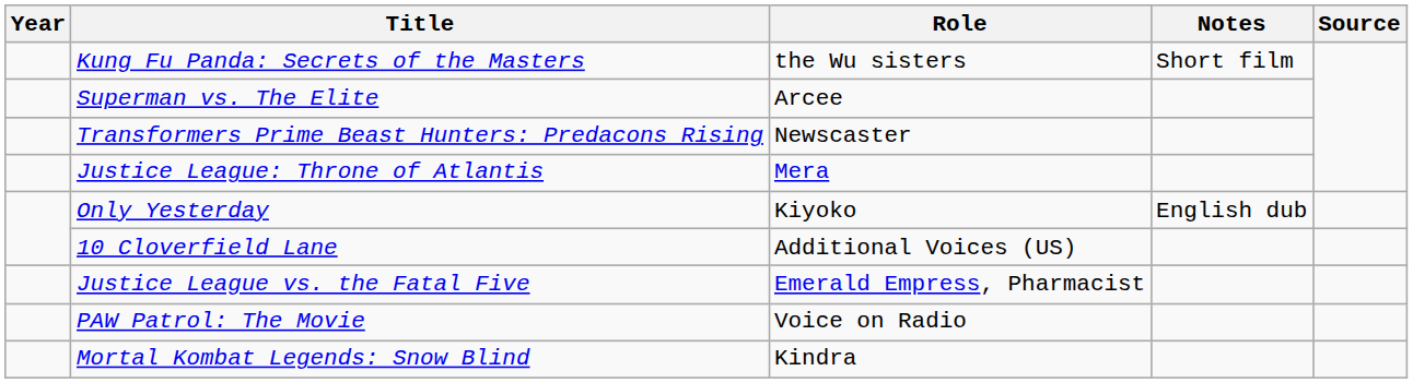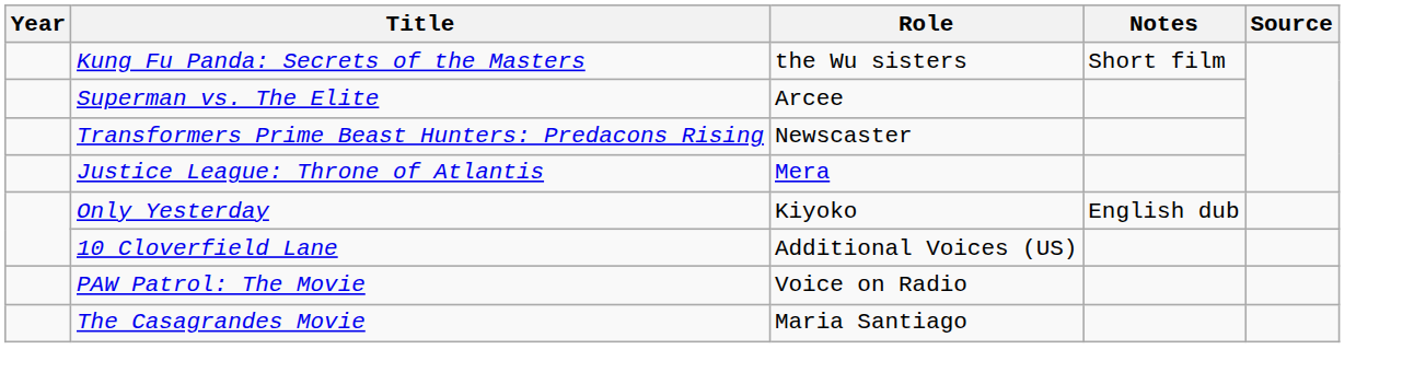- row: Justice League vs. the Fatal Five | Emerald Empress, Pharmacist
- row: Mortal Kombat Legends: Snow Blind | Kindra
+ row: The Casagrandes Movie | Maria Santiago
